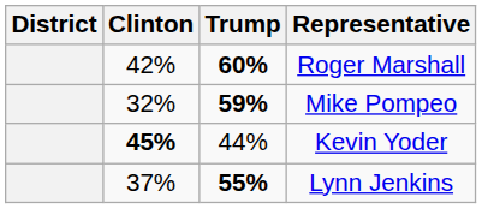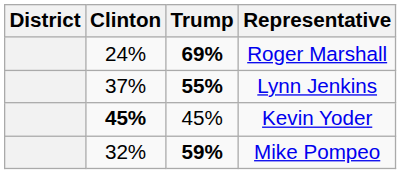Roger Marshall | Clinton: 42% -> 24%
Roger Marshall | Trump: 60% -> 69%
rows swapped: Lynn Jenkins <-> Mike Pompeo
Kevin Yoder | Trump: 44% -> 45%
